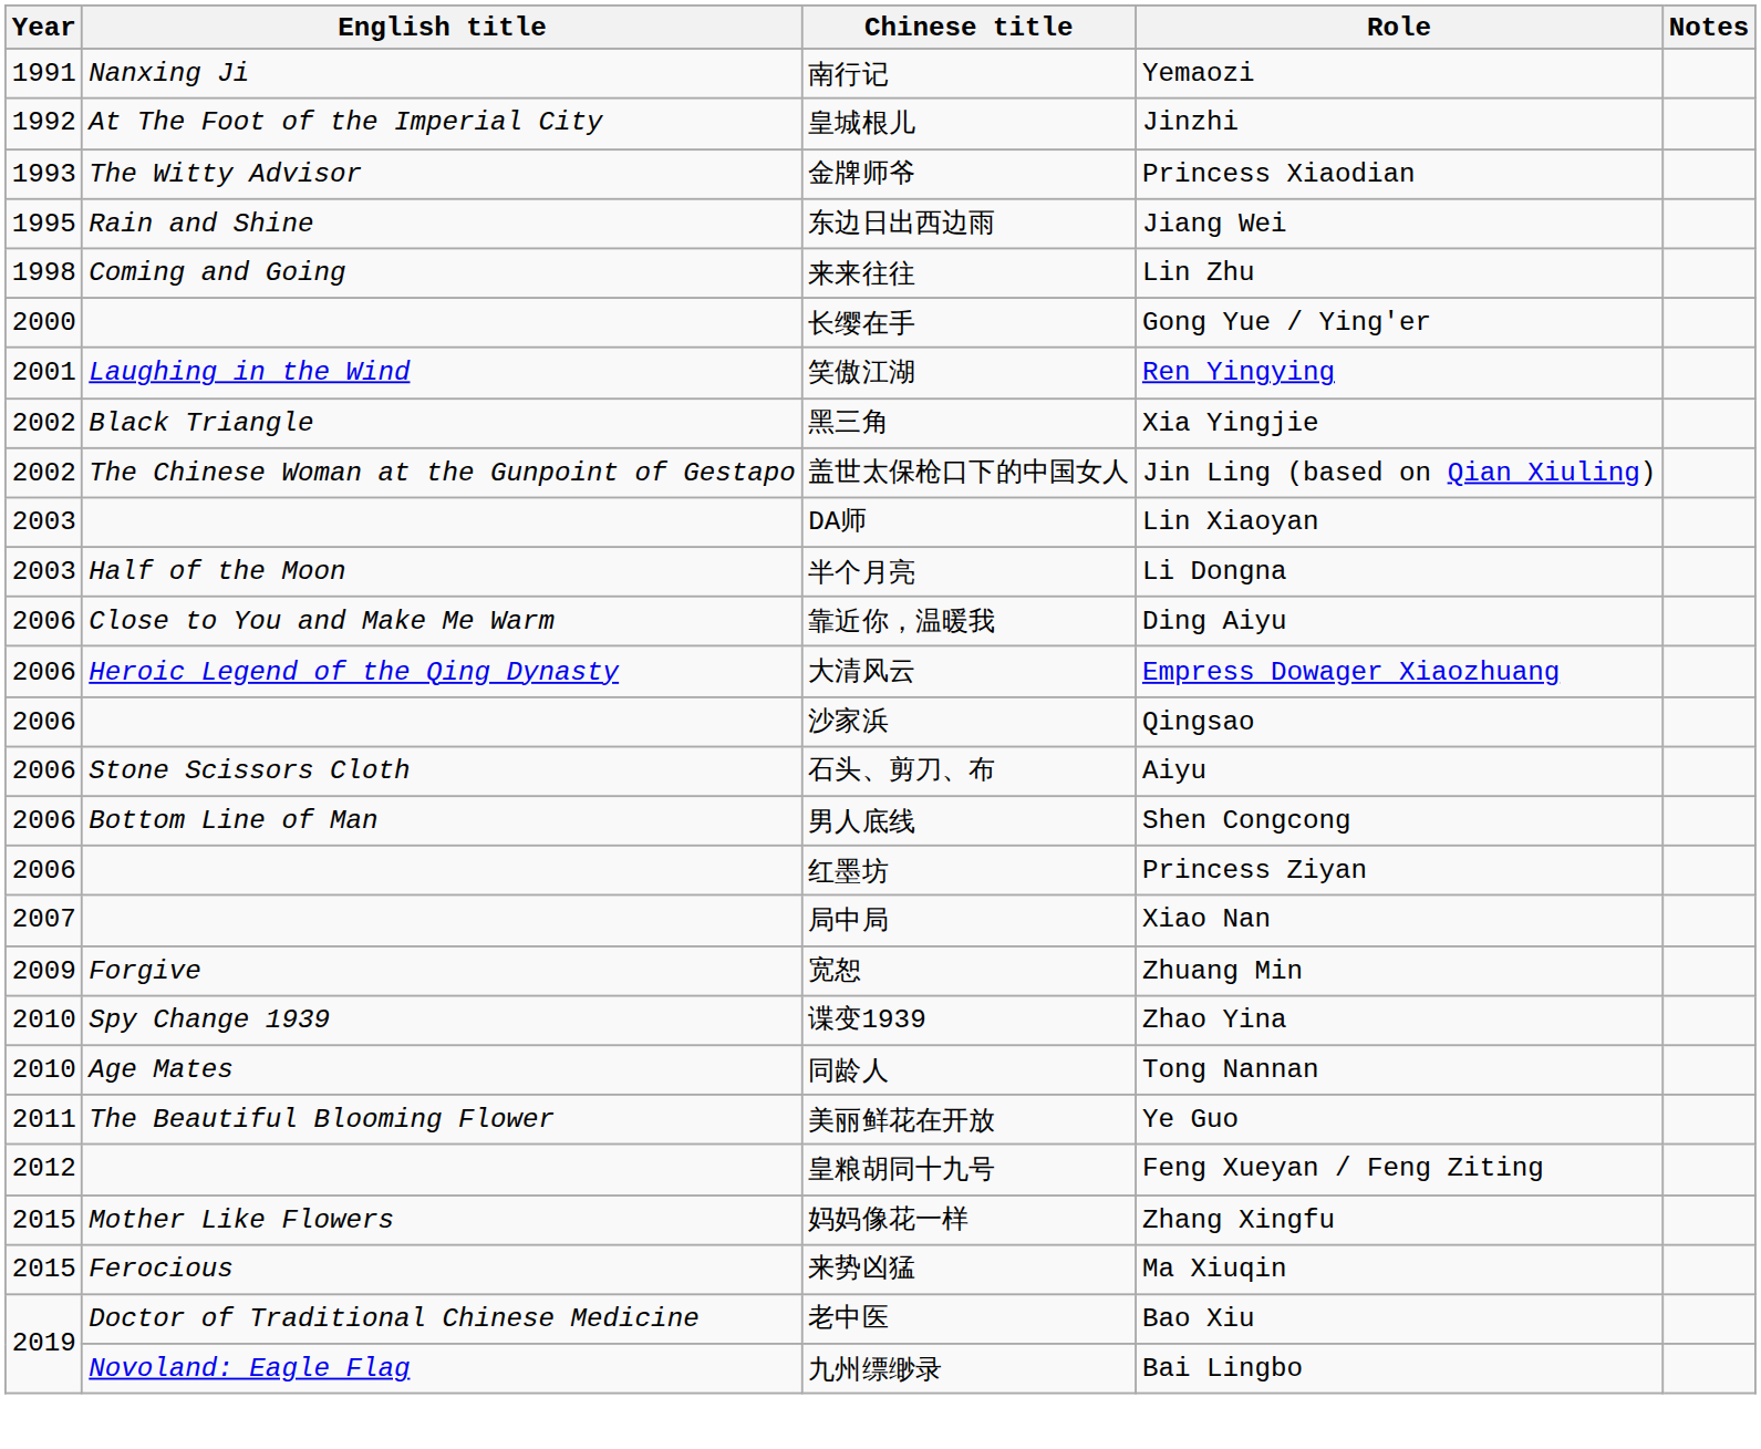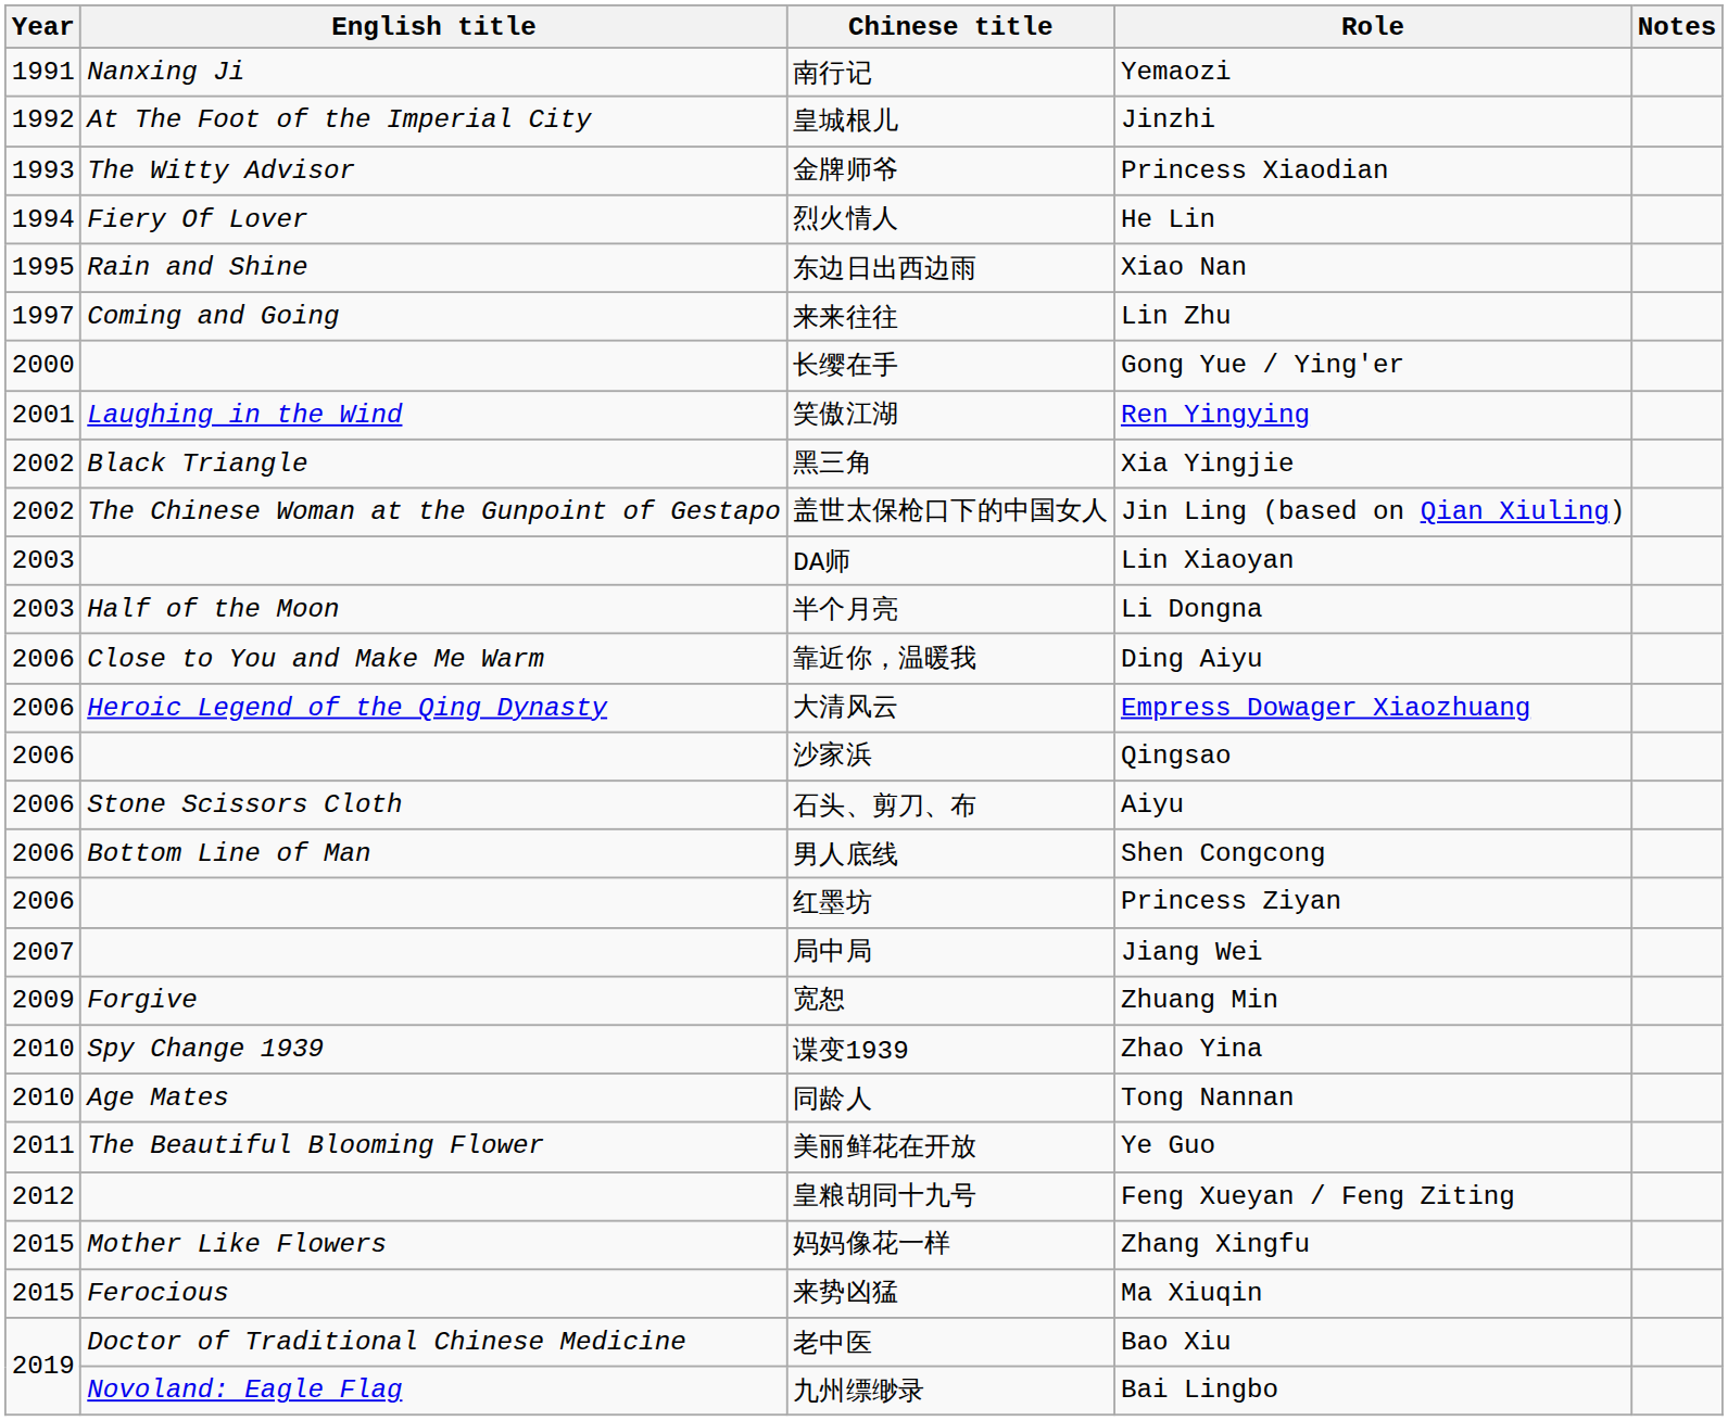+ row: 1994 | Fiery Of Lover | 烈火情人 | He Lin
东边日出西边雨 | Role: Jiang Wei -> Xiao Nan
来来往往 | Year: 1998 -> 1997
局中局 | Role: Xiao Nan -> Jiang Wei
